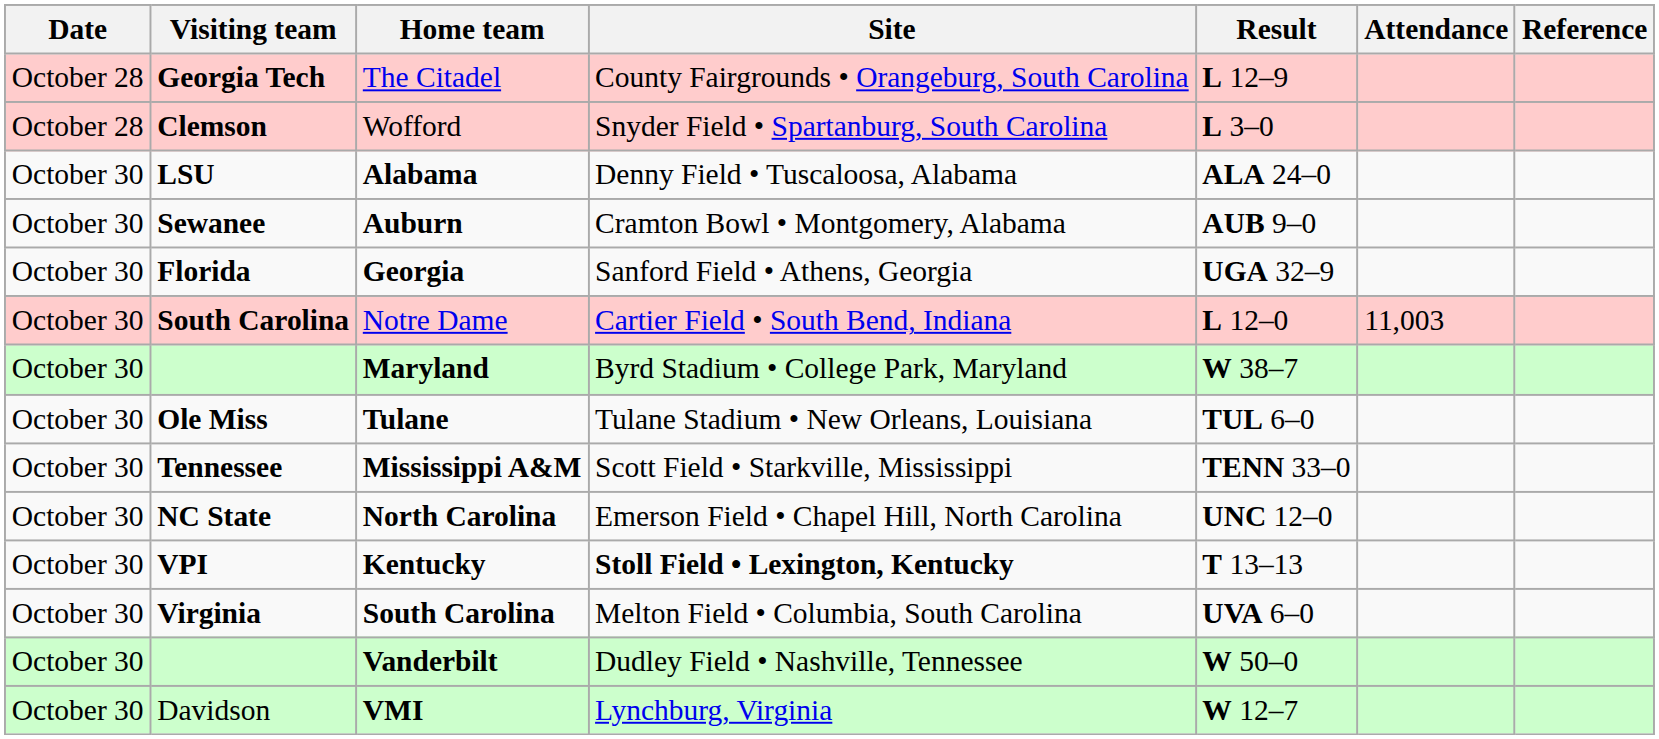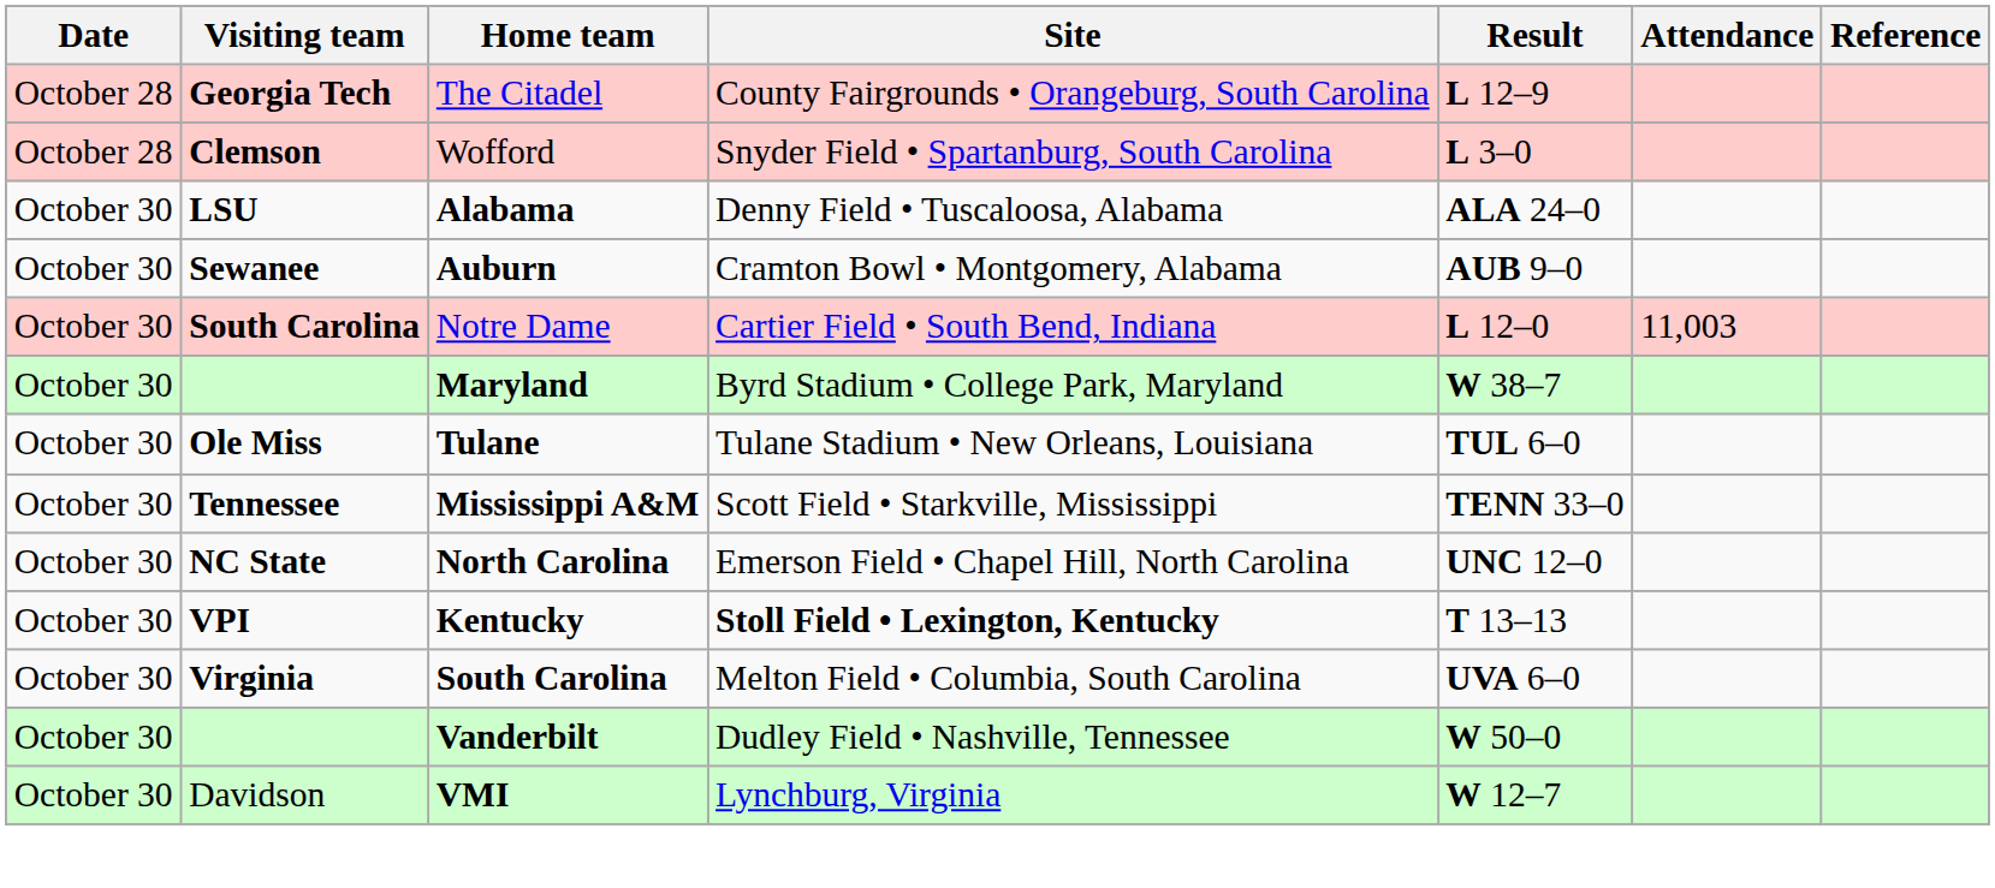- row: October 30 | Florida | Georgia | Sanford Field • Athens, Georgia | UGA 32–9
